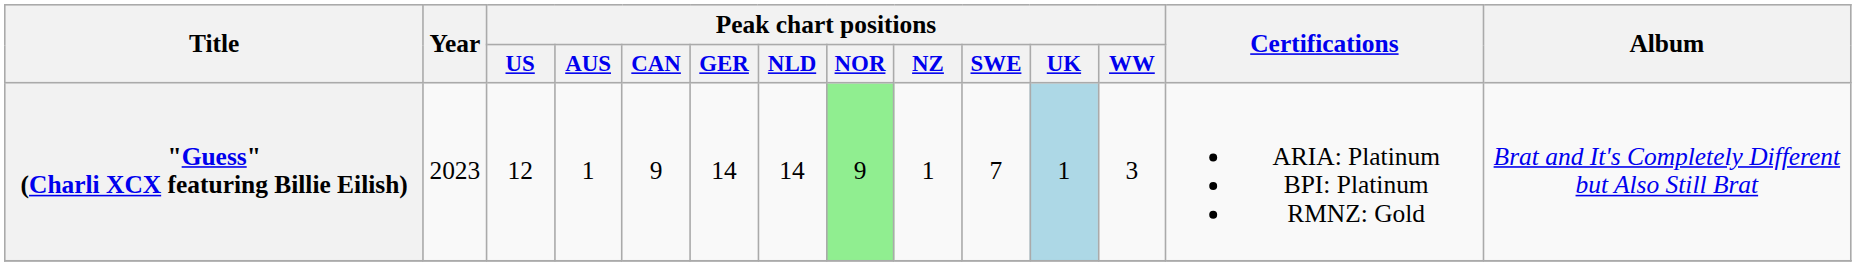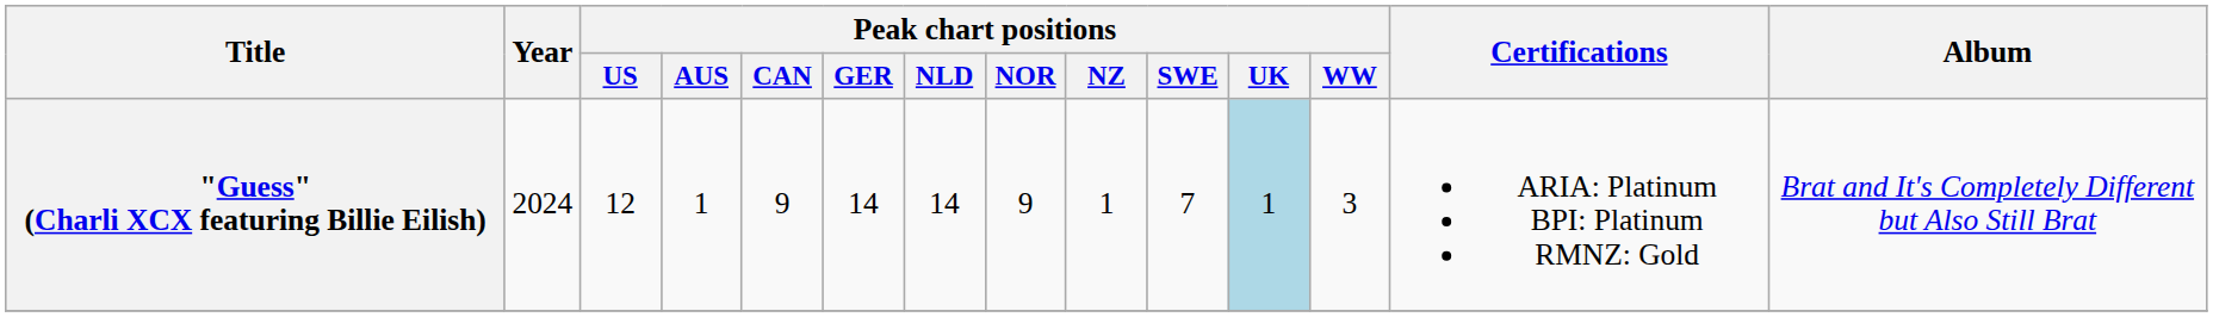"Guess" (Charli XCX featuring Billie Eilish) | Year: 2023 -> 2024
"Guess" (Charli XCX featuring Billie Eilish) | Peak chart positions / NOR: lightgreen background -> no background
